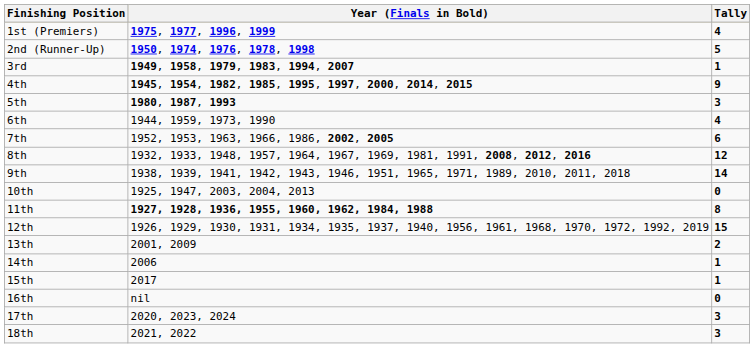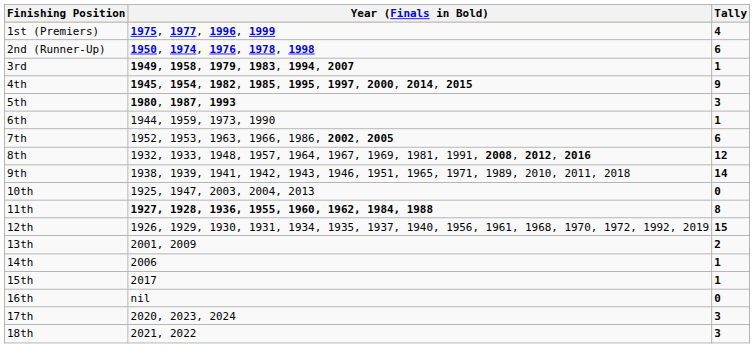2nd (Runner-Up) | Tally: 5 -> 6
6th | Tally: 4 -> 1
